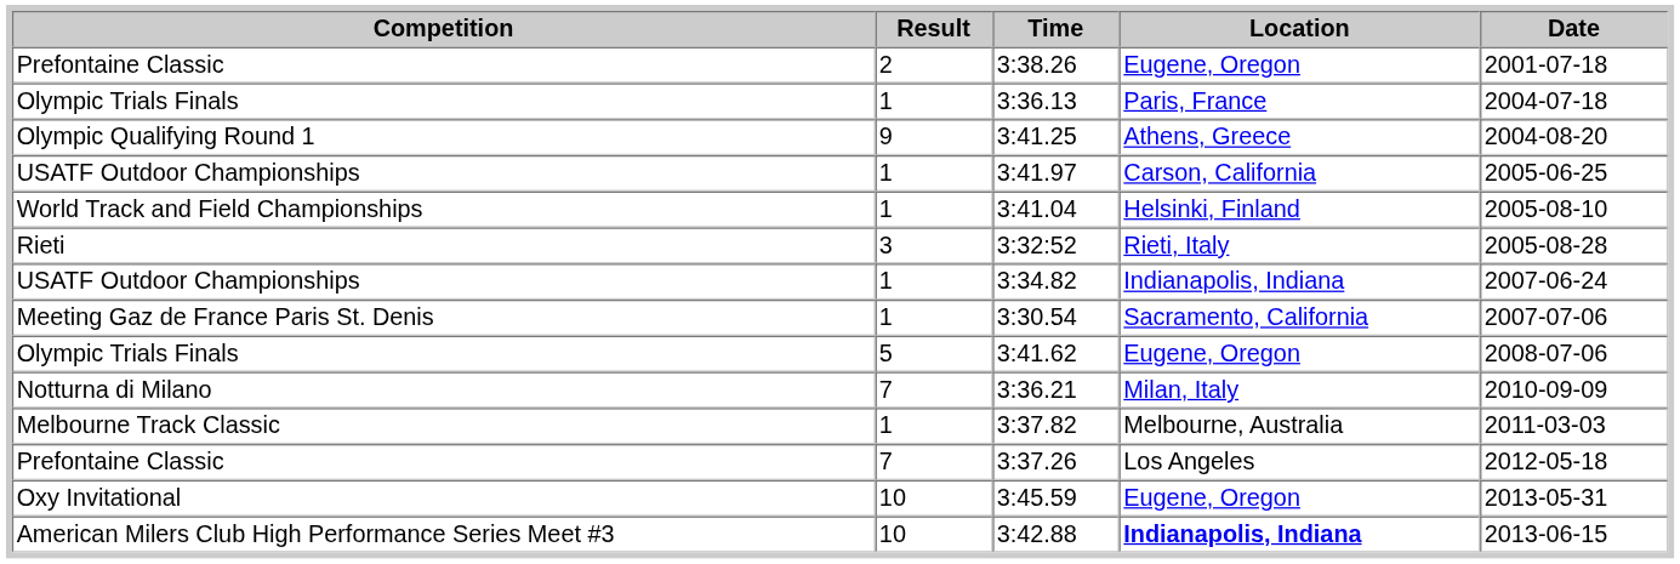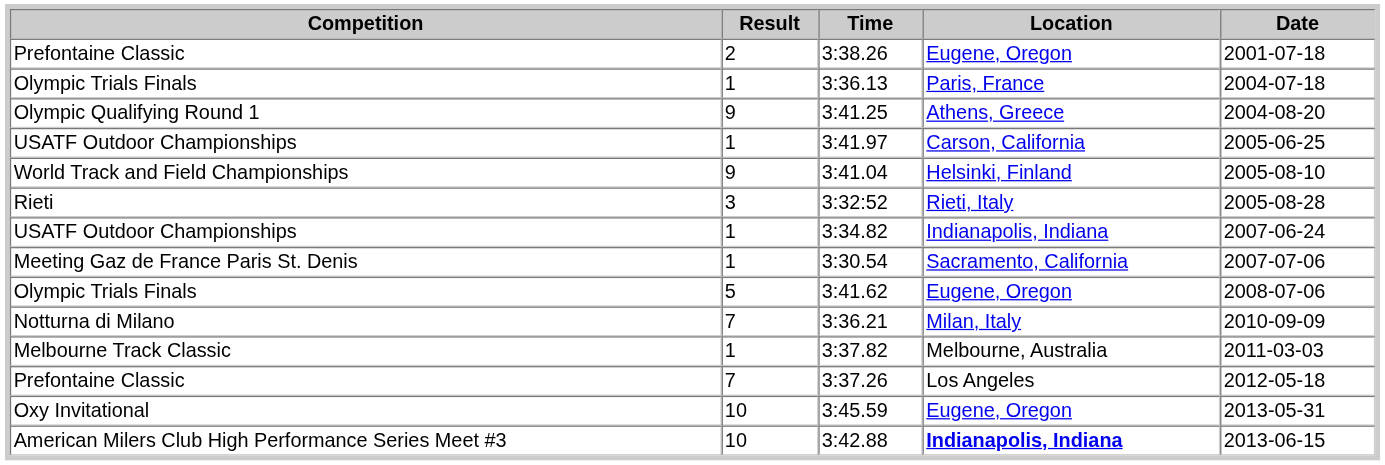3:41.04 | Result: 1 -> 9
